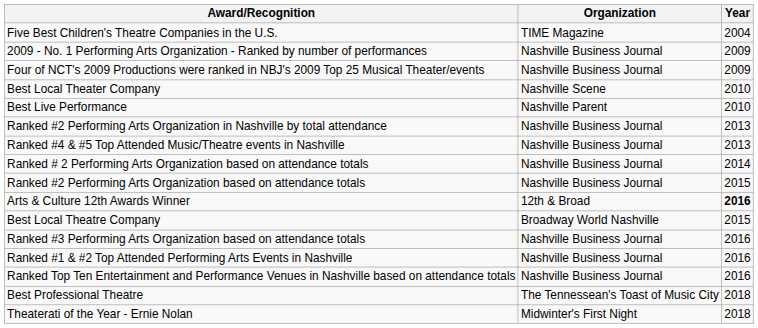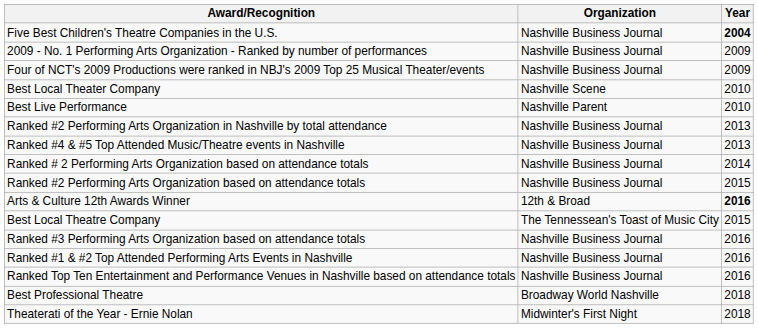Five Best Children's Theatre Companies in the U.S. | Organization: TIME Magazine -> Nashville Business Journal
Five Best Children's Theatre Companies in the U.S. | Year: normal -> bold
Best Local Theatre Company | Organization: Broadway World Nashville -> The Tennessean's Toast of Music City
Best Professional Theatre | Organization: The Tennessean's Toast of Music City -> Broadway World Nashville
